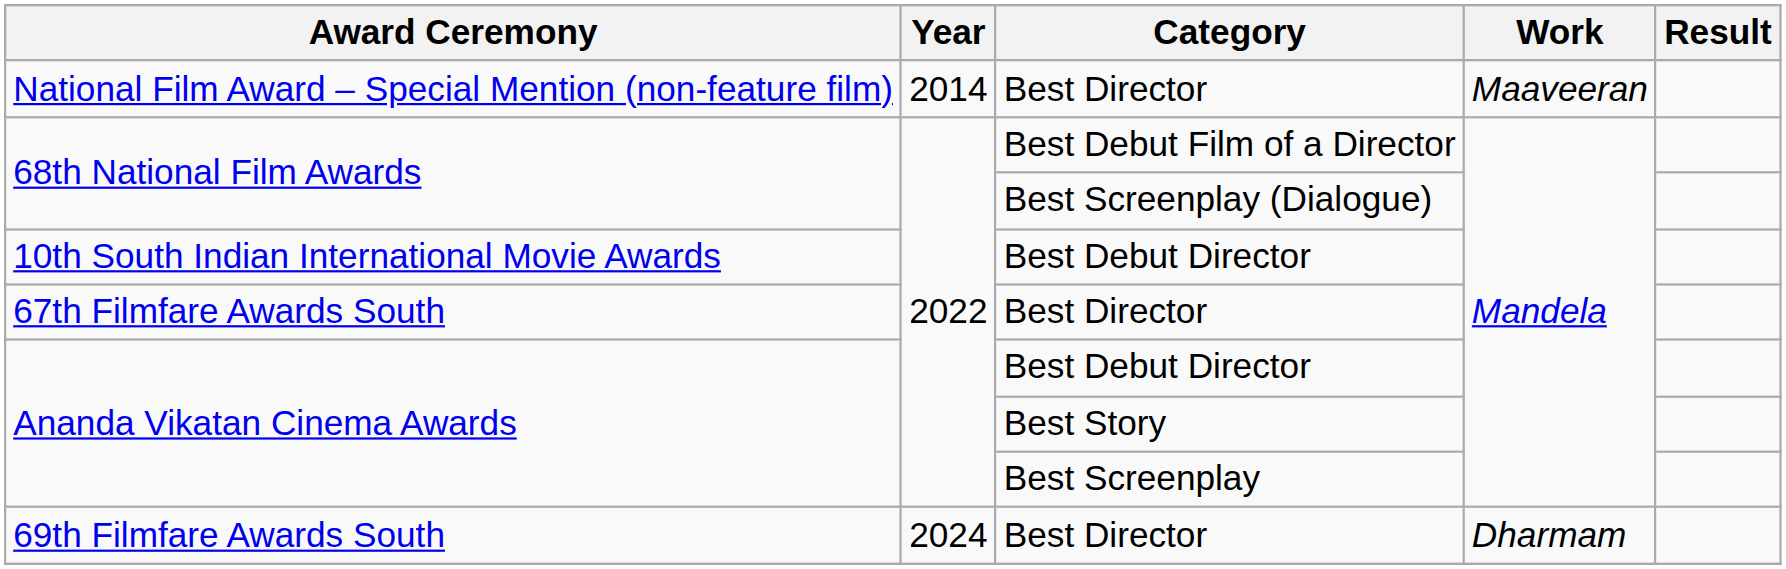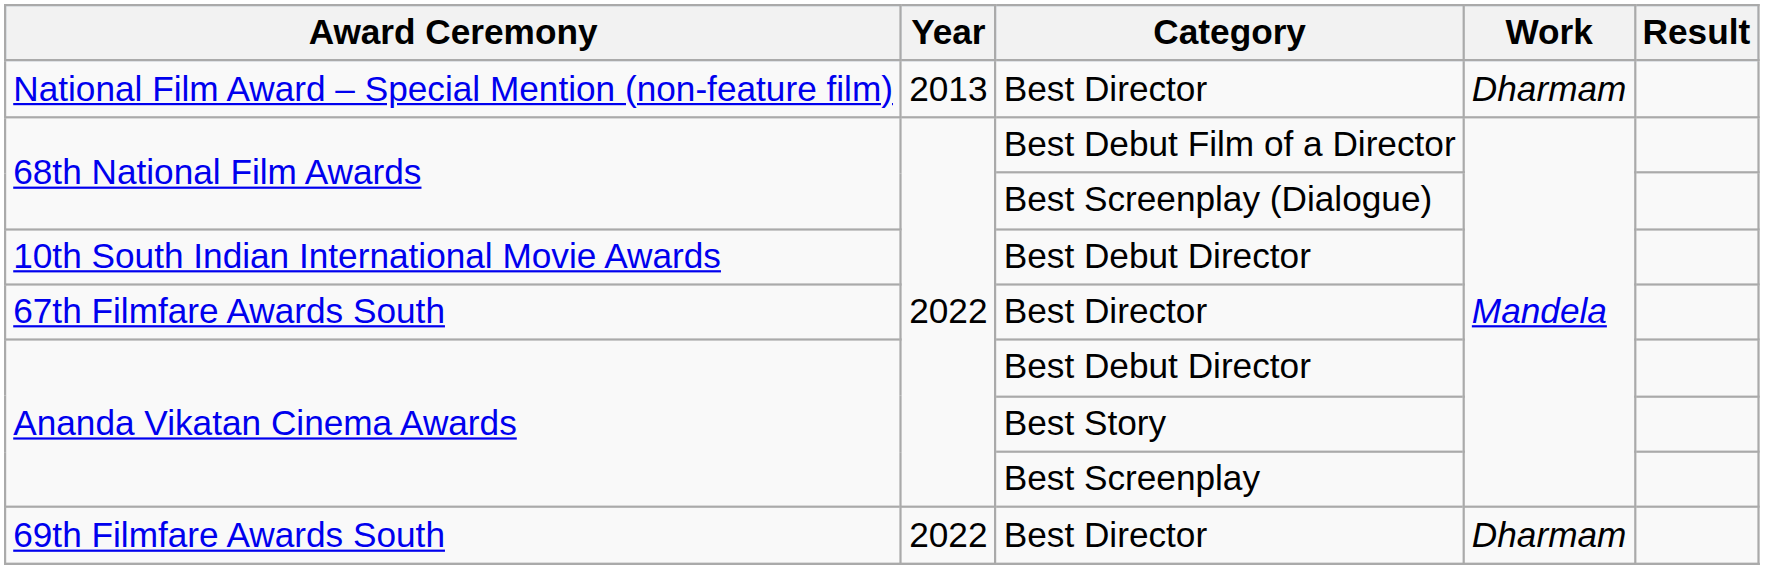National Film Award – Special Mention (non-feature film) | Year: 2014 -> 2013
National Film Award – Special Mention (non-feature film) | Work: Maaveeran -> Dharmam
69th Filmfare Awards South | Year: 2024 -> 2022
